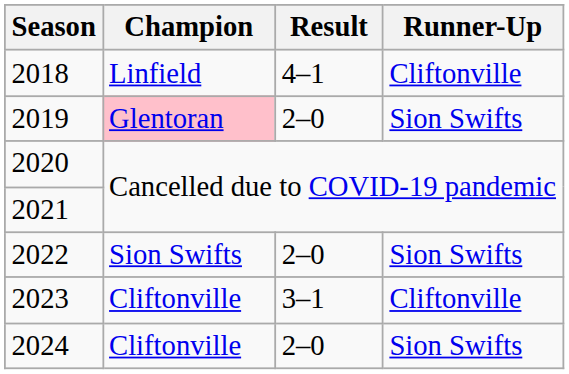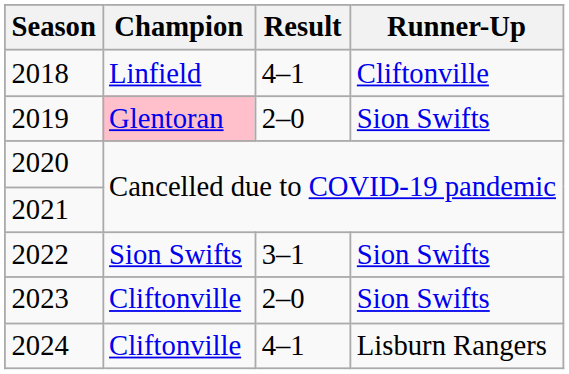2022 | Result: 2–0 -> 3–1
2023 | Result: 3–1 -> 2–0
2023 | Runner-Up: Cliftonville -> Sion Swifts
2024 | Result: 2–0 -> 4–1
2024 | Runner-Up: Sion Swifts -> Lisburn Rangers
